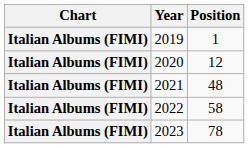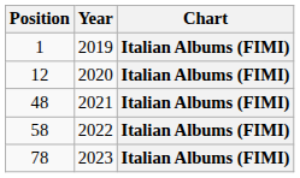columns swapped: Chart <-> Position
